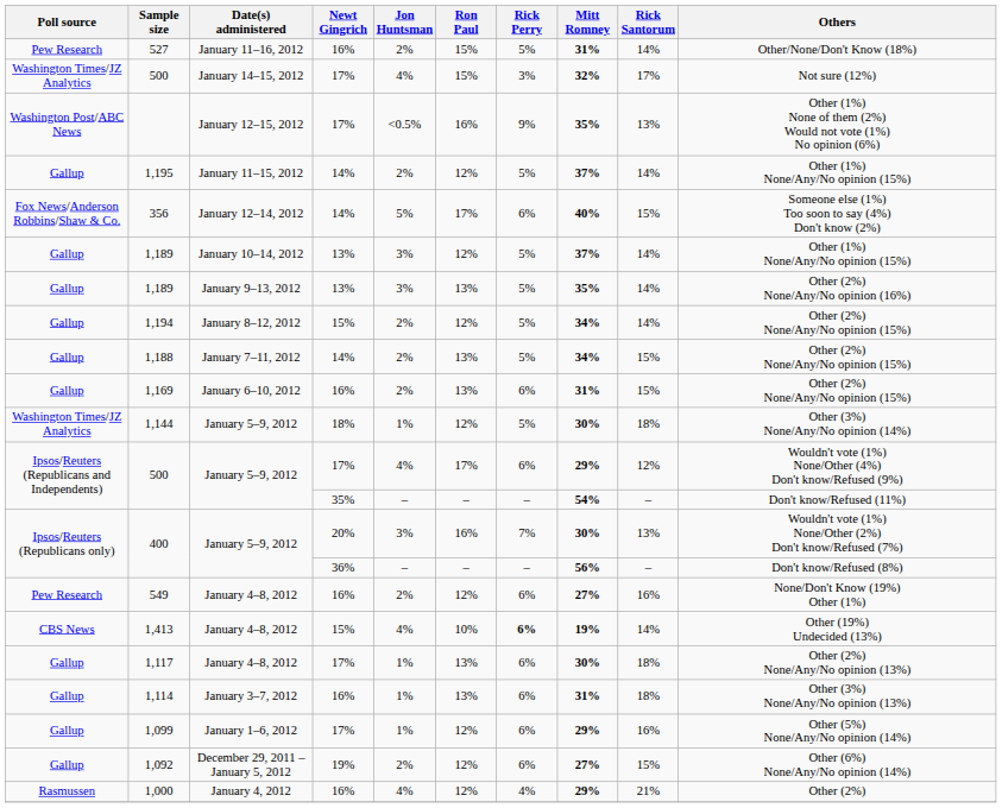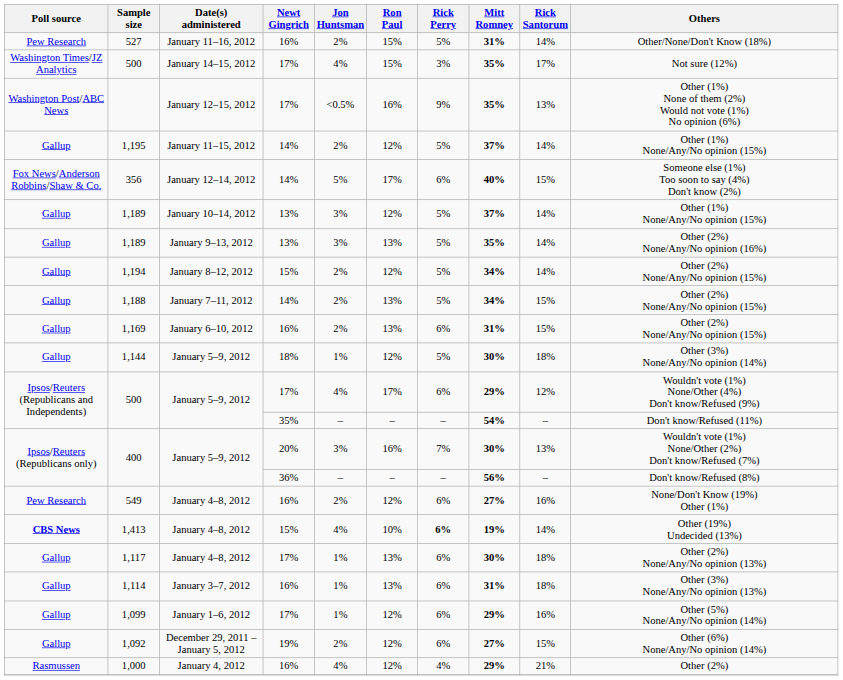500 / January 14–15, 2012 | Mitt Romney: 32% -> 35%
1,144 | Poll source: Washington Times/JZ Analytics -> Gallup
1,413 | Poll source: normal -> bold
